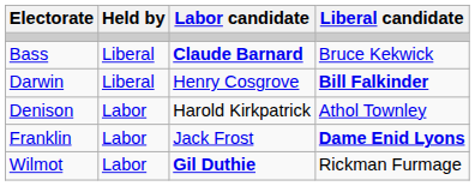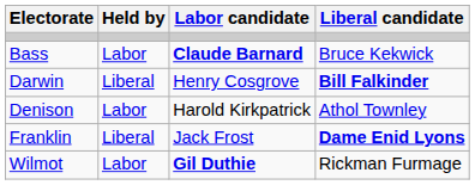Bass | Held by: Liberal -> Labor
Franklin | Held by: Labor -> Liberal
